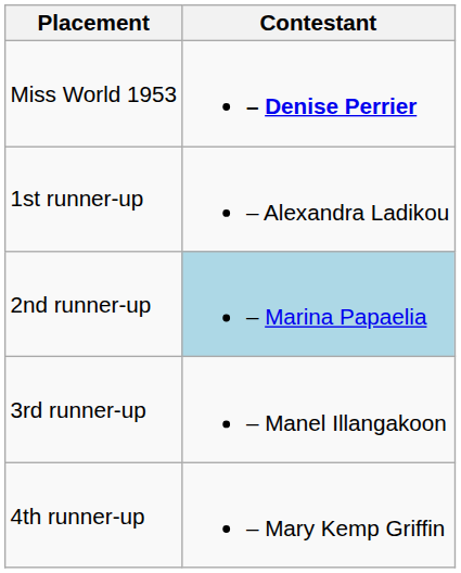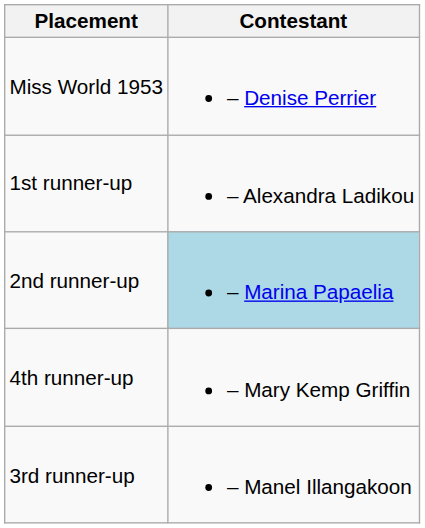Miss World 1953 | Contestant: bold -> normal
rows swapped: 3rd runner-up <-> 4th runner-up
